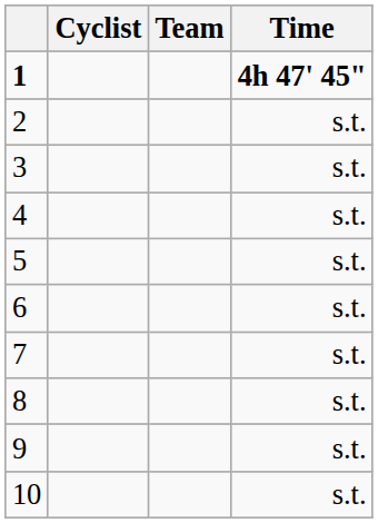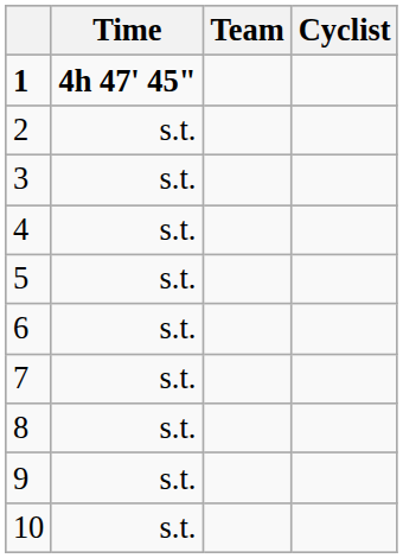columns swapped: Cyclist <-> Time
